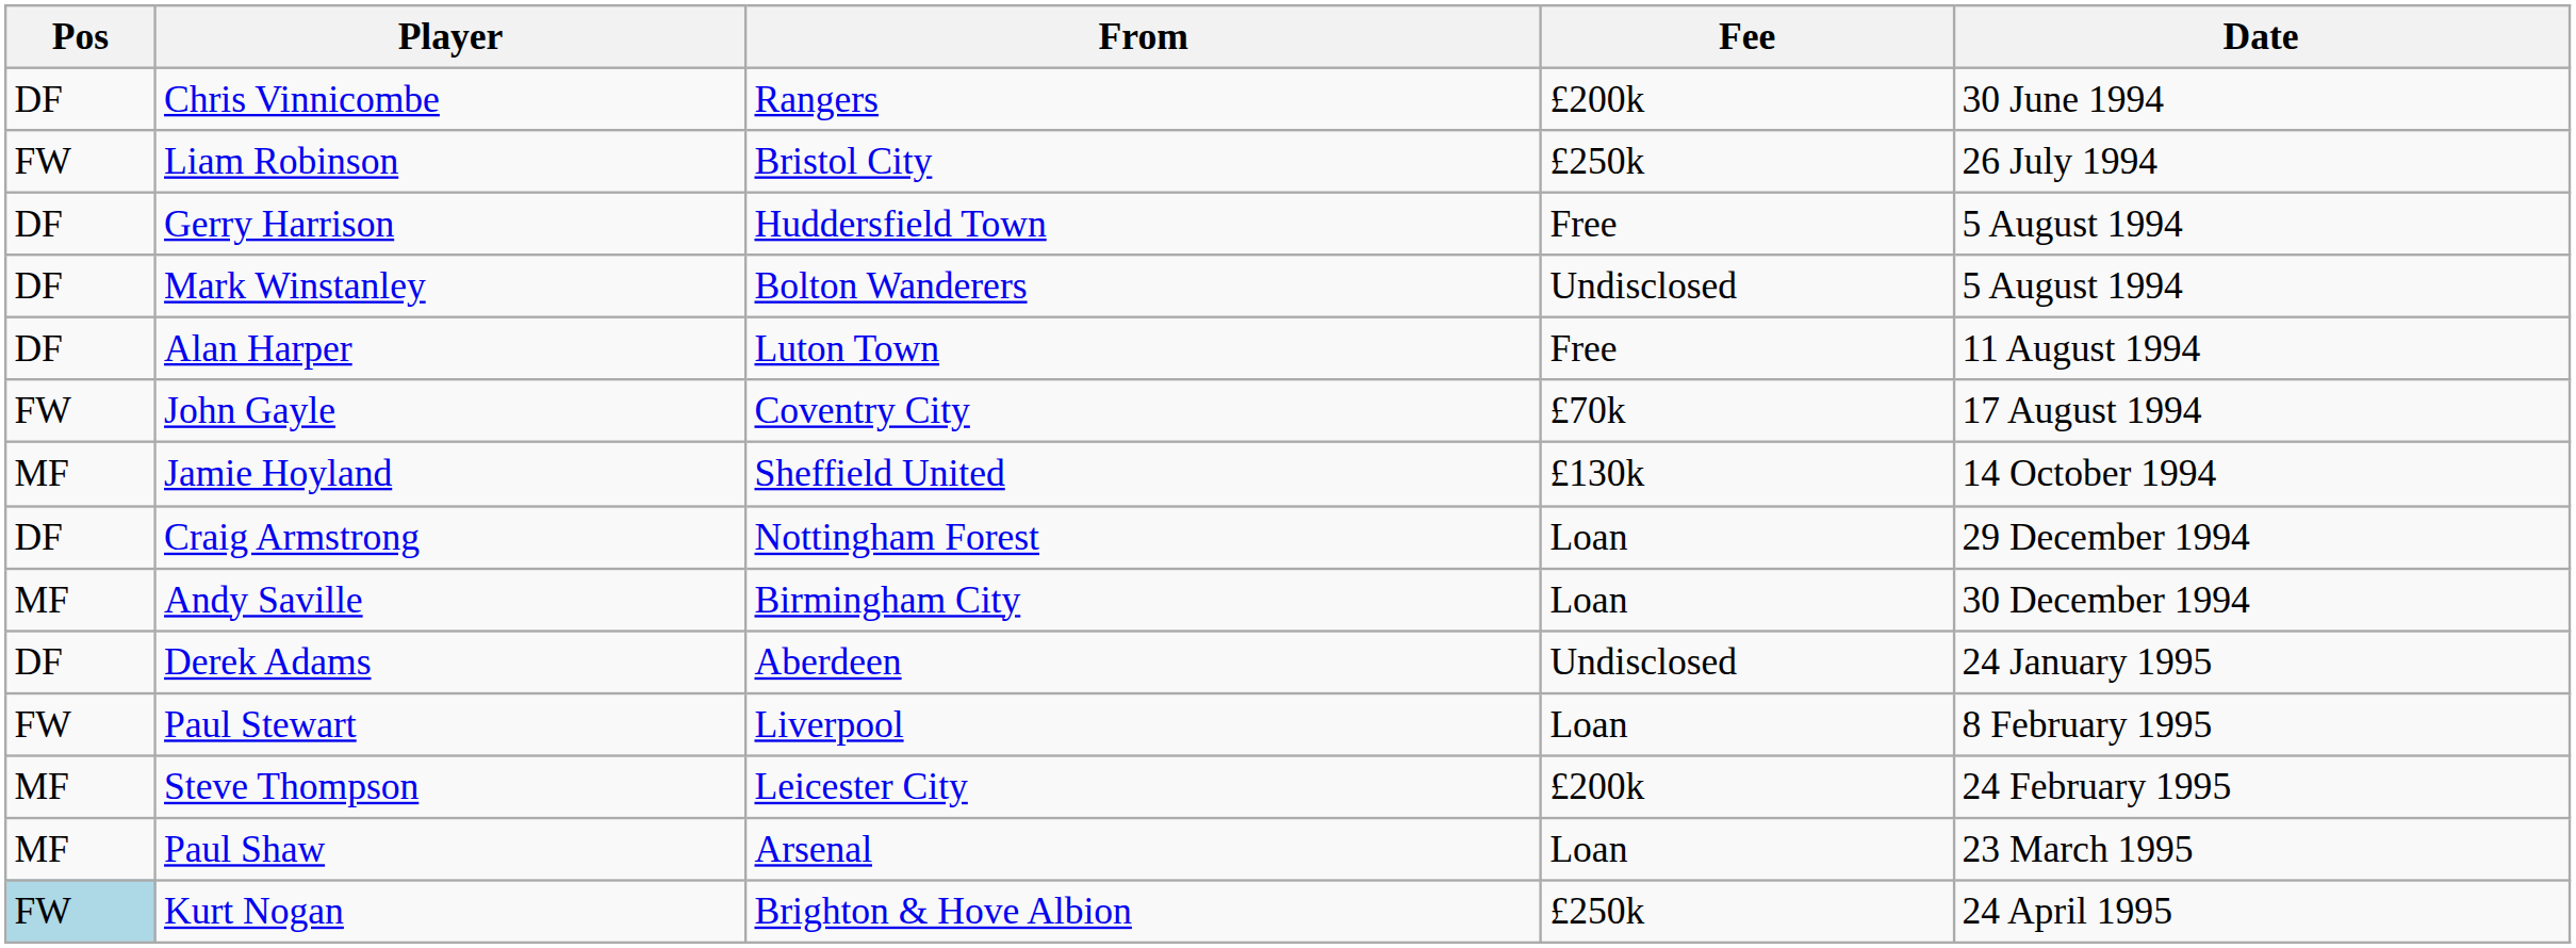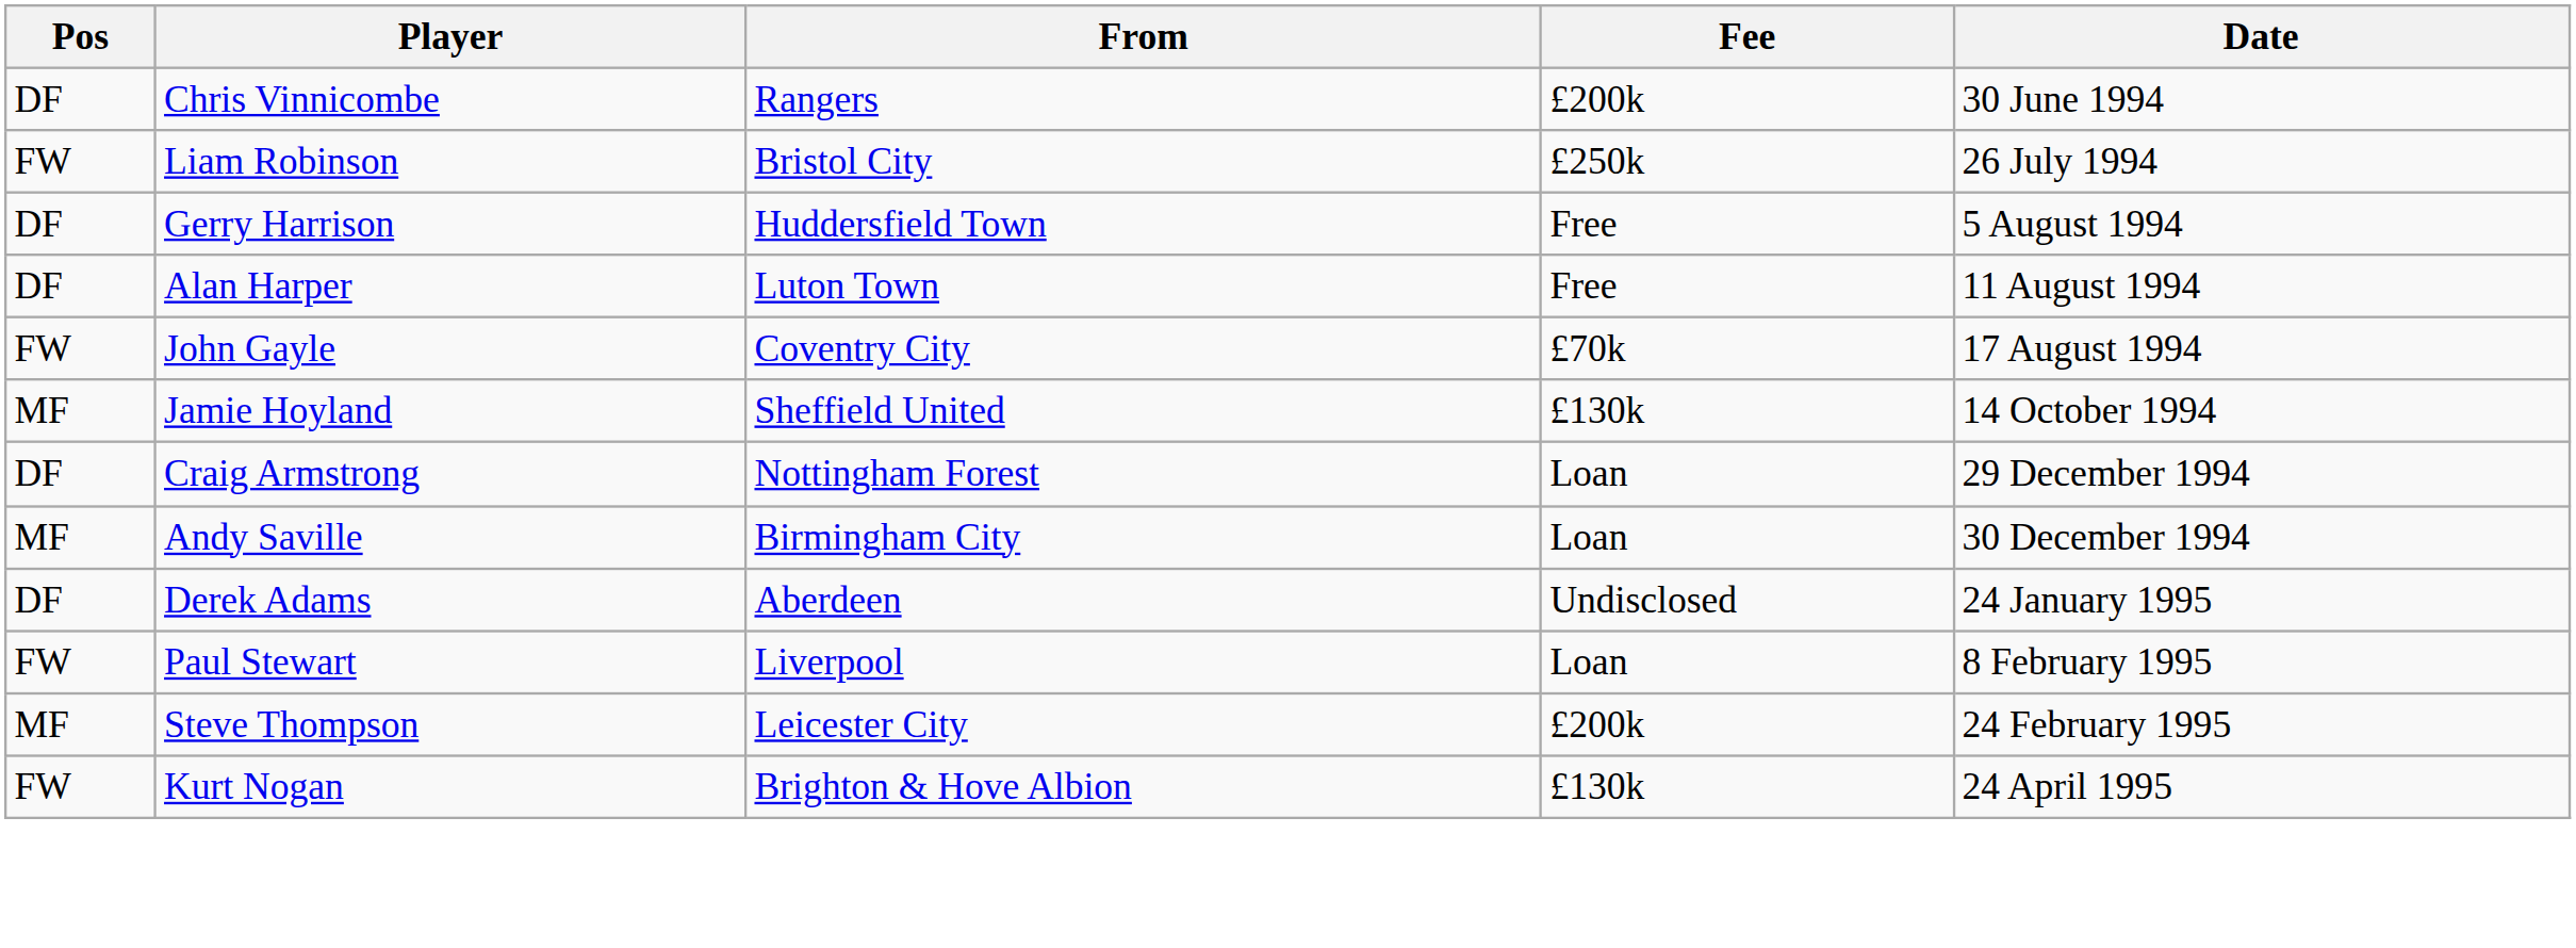- row: DF | Mark Winstanley | Bolton Wanderers | Undisclosed | 5 August 1994
- row: MF | Paul Shaw | Arsenal | Loan | 23 March 1995
Kurt Nogan | Pos: lightblue background -> no background
Kurt Nogan | Fee: £250k -> £130k
